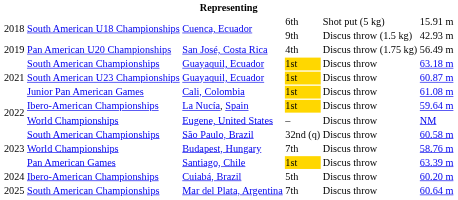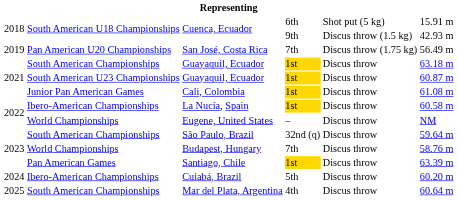San José, Costa Rica | column 4: 4th -> 7th
La Nucía, Spain | column 6: 59.64 m -> 60.58 m
São Paulo, Brazil | column 6: 60.58 m -> 59.64 m
Mar del Plata, Argentina | column 4: 7th -> 4th
